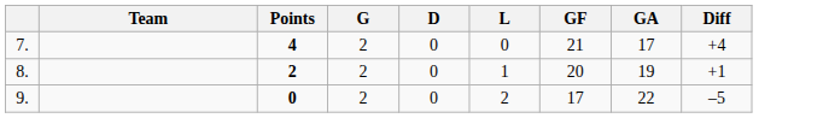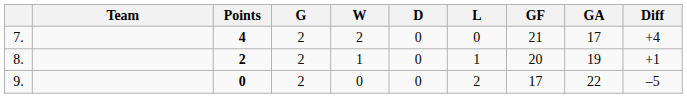+ column: W | 2 | 1 | 0
